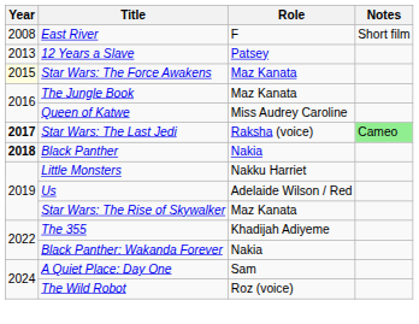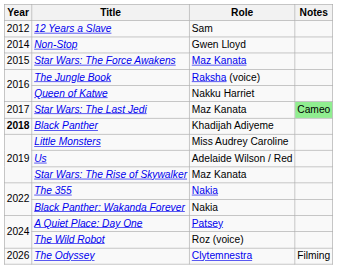- row: 2008 | East River | F | Short film
12 Years a Slave | Year: 2013 -> 2012
12 Years a Slave | Role: Patsey -> Sam
+ row: 2014 | Non-Stop | Gwen Lloyd
Star Wars: The Force Awakens | Year: lightyellow background -> no background
The Jungle Book | Role: Maz Kanata -> Raksha (voice)
Queen of Katwe | Role: Miss Audrey Caroline -> Nakku Harriet
Star Wars: The Last Jedi | Year: bold -> normal
Star Wars: The Last Jedi | Role: Raksha (voice) -> Maz Kanata
Black Panther | Role: Nakia -> Khadijah Adiyeme
Little Monsters | Role: Nakku Harriet -> Miss Audrey Caroline
The 355 | Role: Khadijah Adiyeme -> Nakia
A Quiet Place: Day One | Role: Sam -> Patsey
+ row: 2026 | The Odyssey | Clytemnestra | Filming
